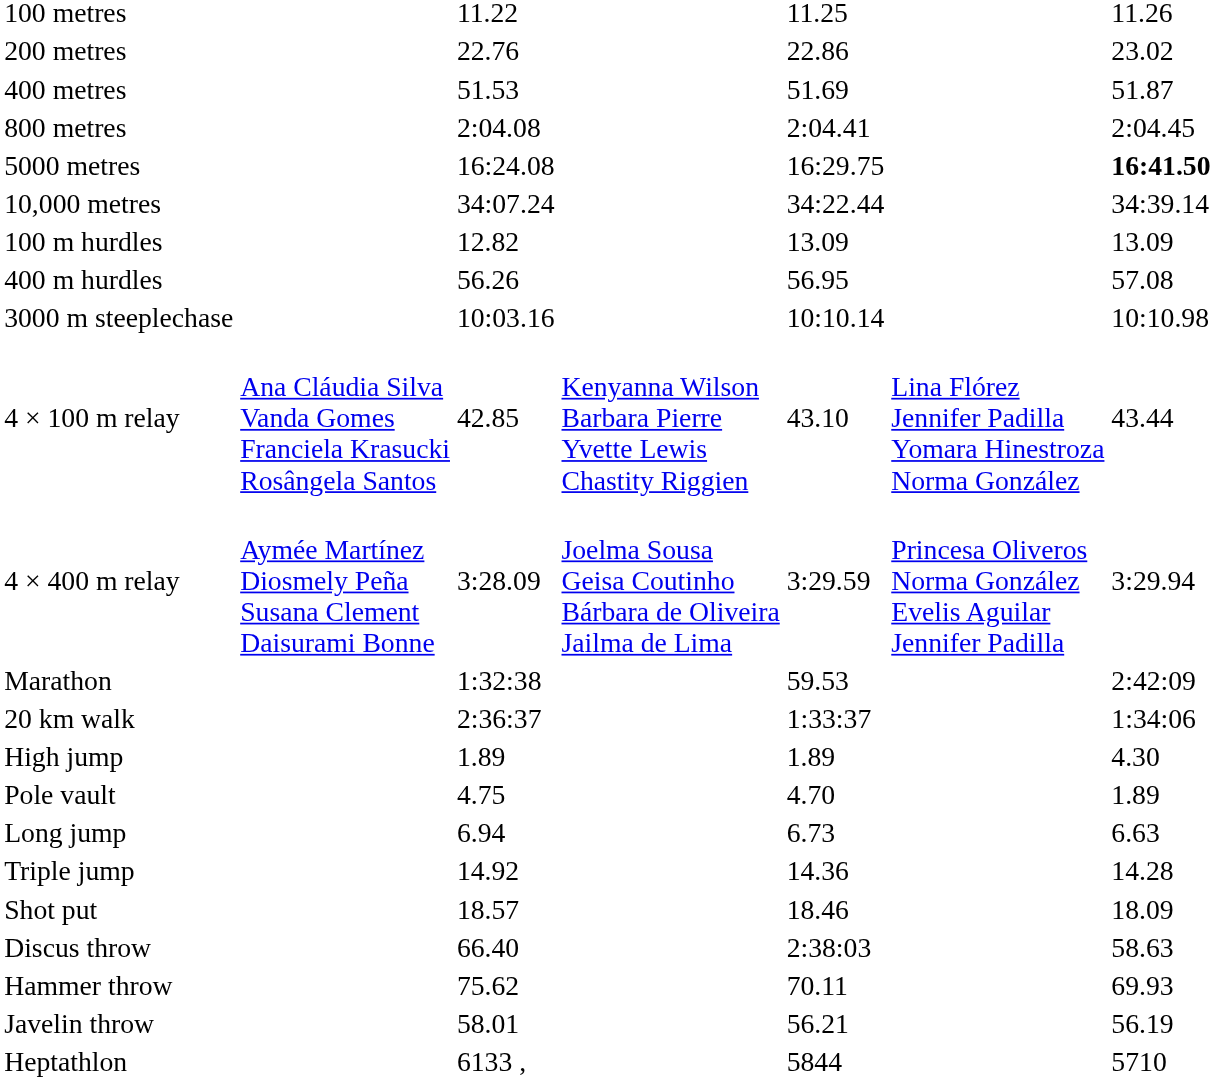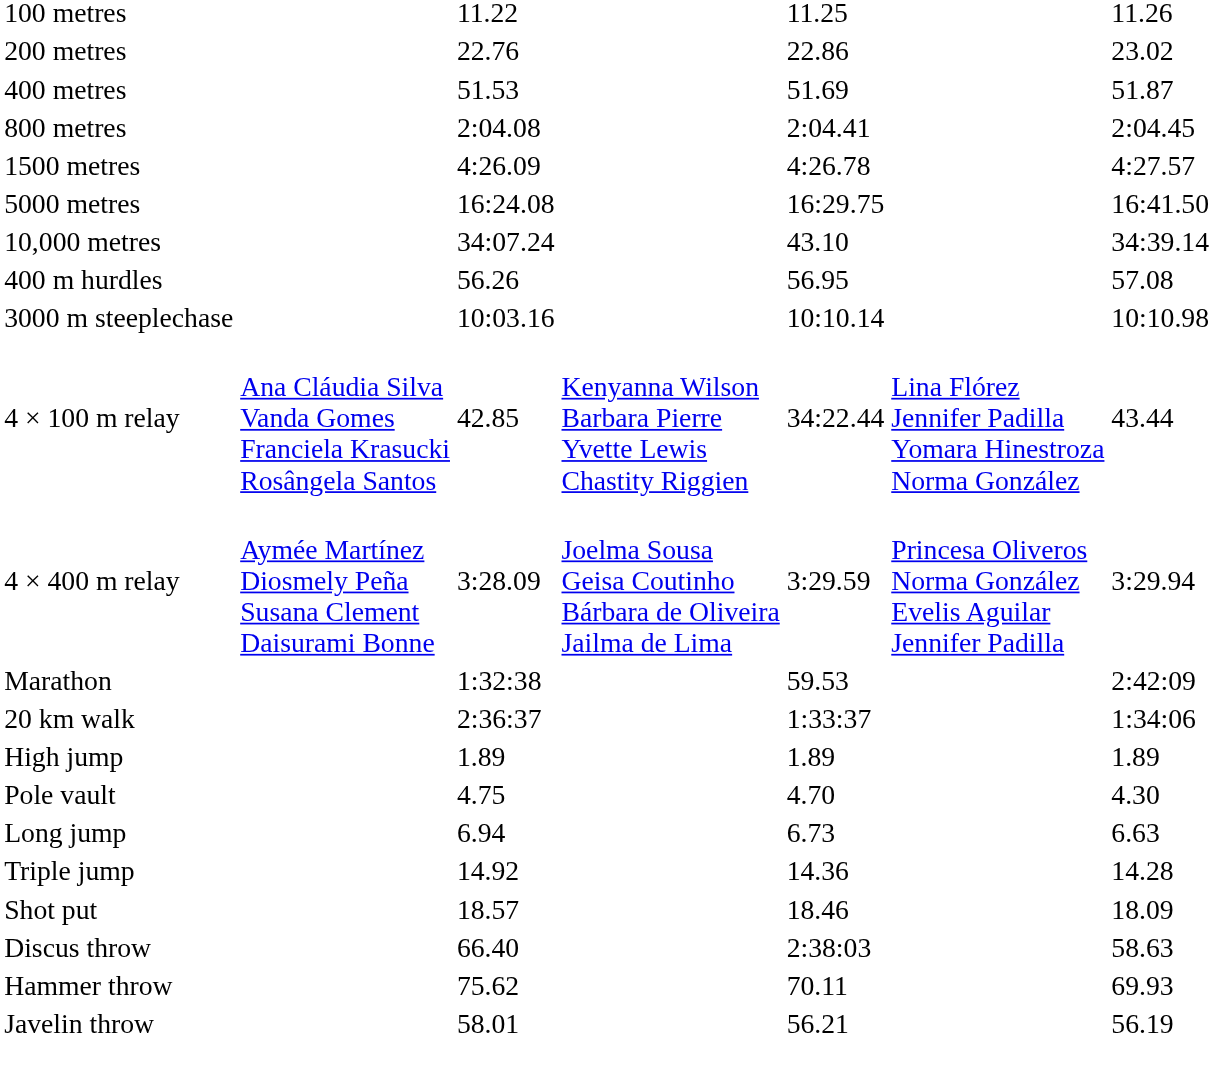+ row: 1500 metres | 4:26.09 | 4:26.78 | 4:27.57
5000 metres | column 7: bold -> normal
10,000 metres | column 5: 34:22.44 -> 43.10
- row: 100 m hurdles | 12.82 | 13.09 | 13.09
4 × 100 m relay | column 5: 43.10 -> 34:22.44
High jump | column 7: 4.30 -> 1.89
Pole vault | column 7: 1.89 -> 4.30
- row: Heptathlon | 6133 , | 5844 | 5710
